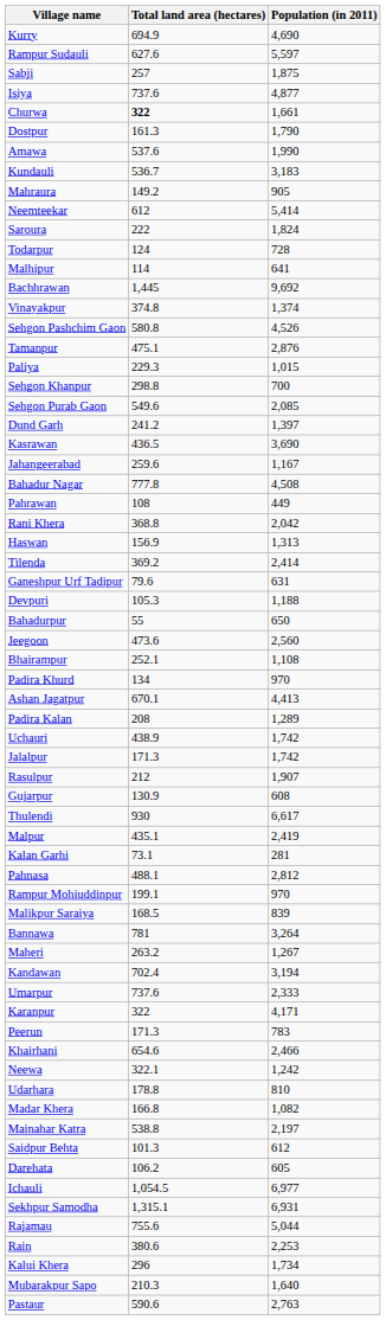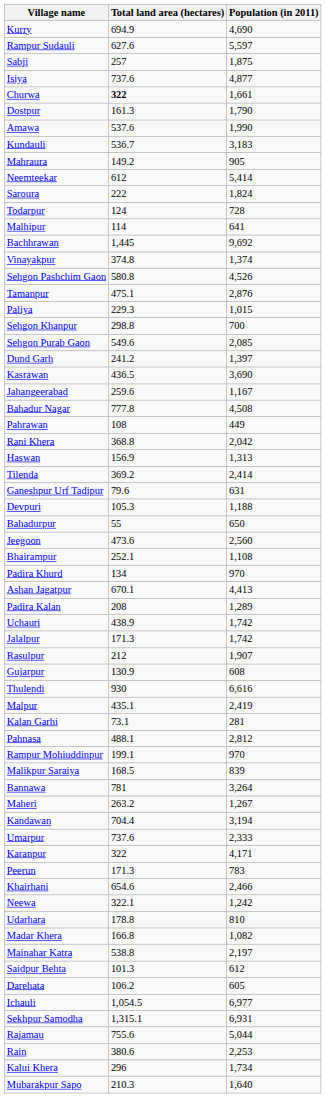Thulendi | Population (in 2011): 6,617 -> 6,616
Kandawan | Total land area (hectares): 702.4 -> 704.4
- row: Pastaur | 590.6 | 2,763
